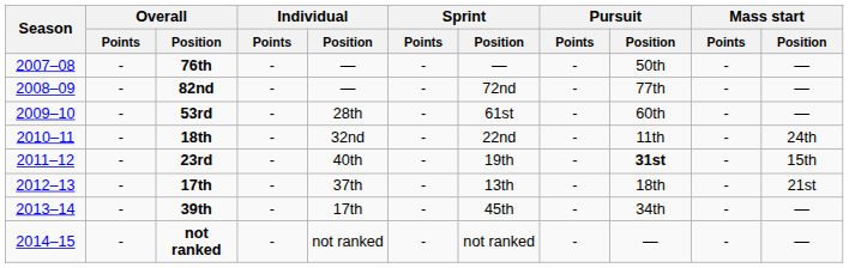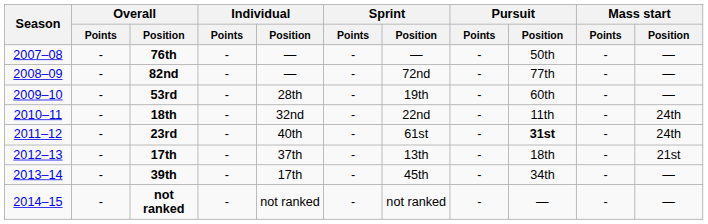53rd | Sprint / Position: 61st -> 19th
23rd | Sprint / Position: 19th -> 61st
23rd | Mass start / Position: 15th -> 24th
